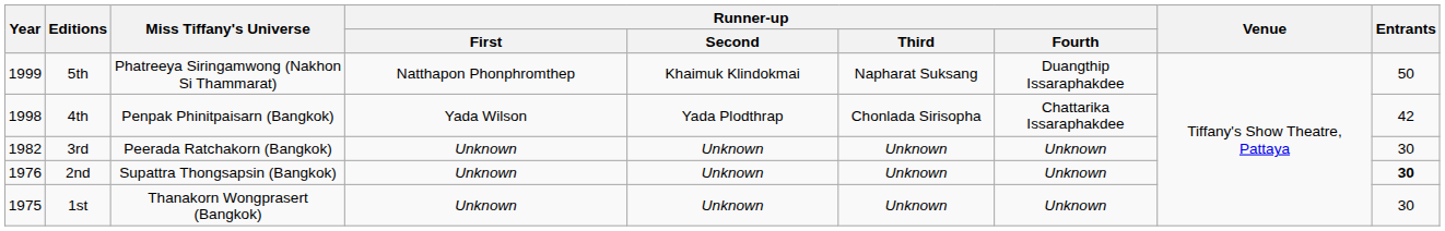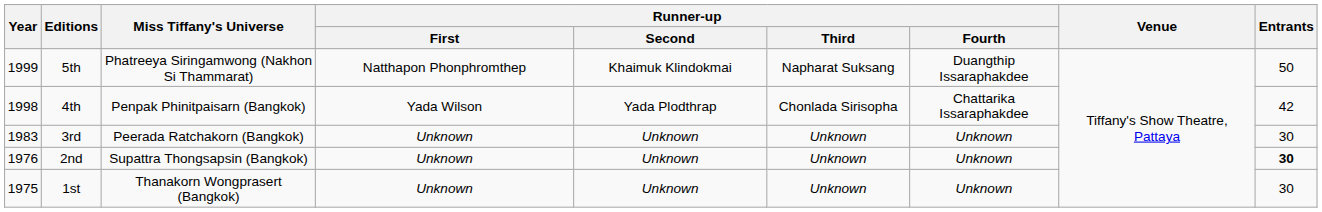3rd | Year: 1982 -> 1983
